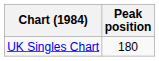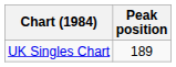UK Singles Chart | Peak position: 180 -> 189
